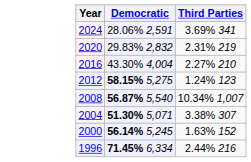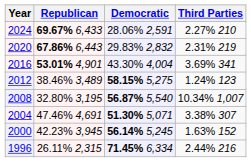+ column: Republican | 69.67% 6,433 | 67.86% 6,443 | 53.01% 4,901 | 38.46% 3,489 | 32.80% 3,195 | 47.46% 4,691 | 42.23% 3,945 | 26.11% 2,315
2024 | Third Parties: 3.69% 341 -> 2.27% 210
2016 | Third Parties: 2.27% 210 -> 3.69% 341
